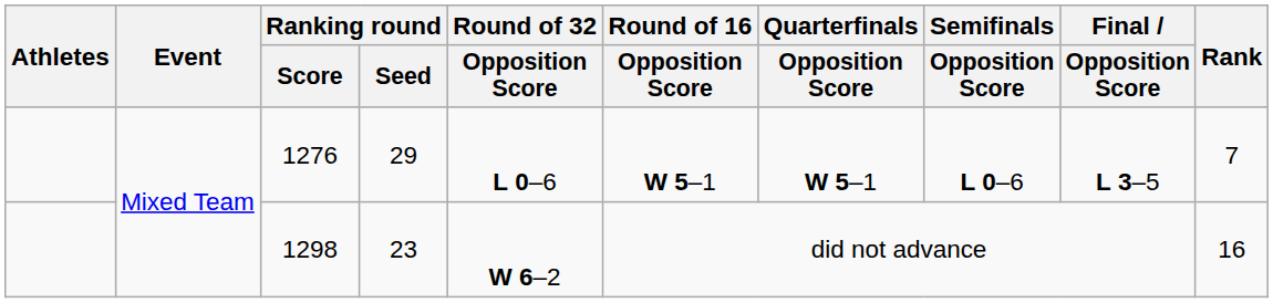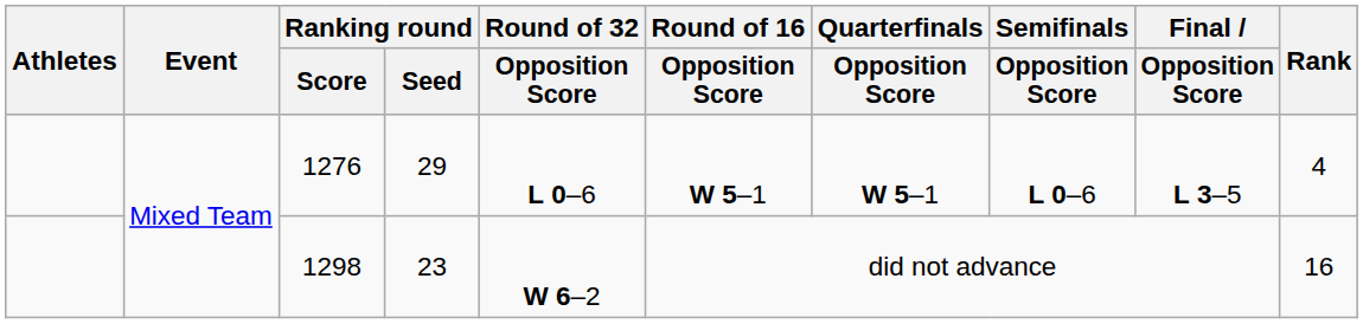1276 | Rank: 7 -> 4
